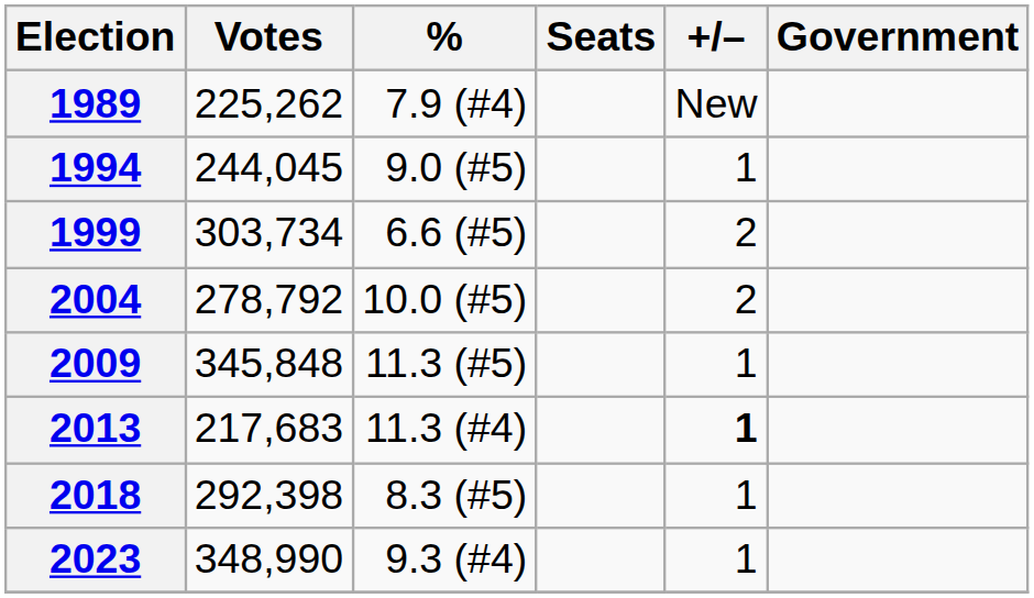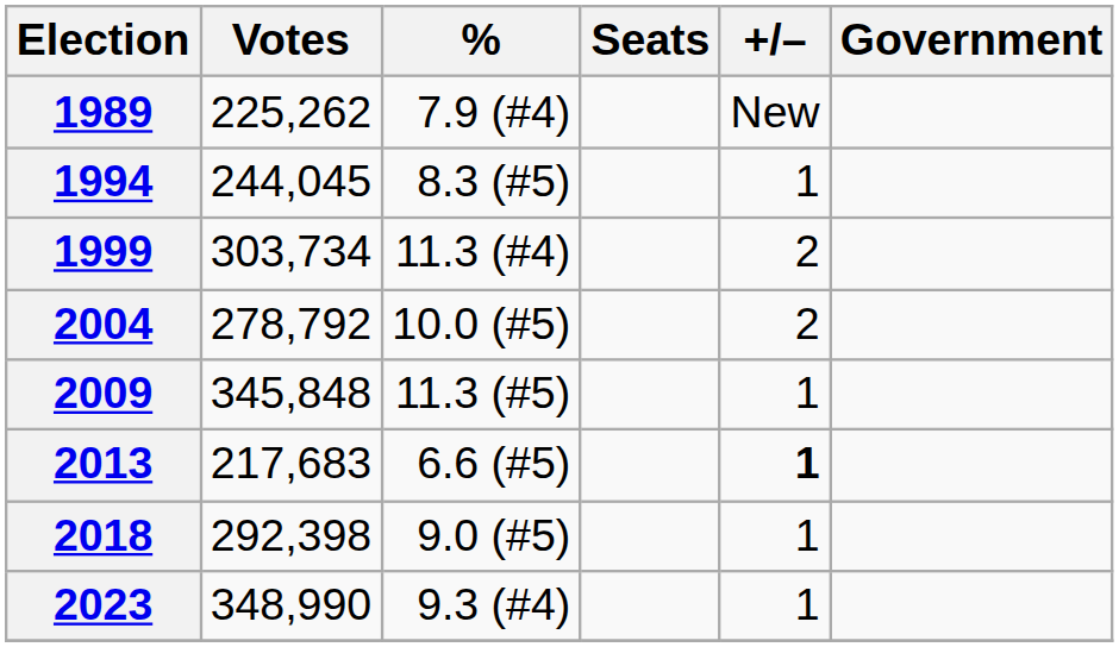1994 | %: 9.0 (#5) -> 8.3 (#5)
1999 | %: 6.6 (#5) -> 11.3 (#4)
2013 | %: 11.3 (#4) -> 6.6 (#5)
2018 | %: 8.3 (#5) -> 9.0 (#5)
